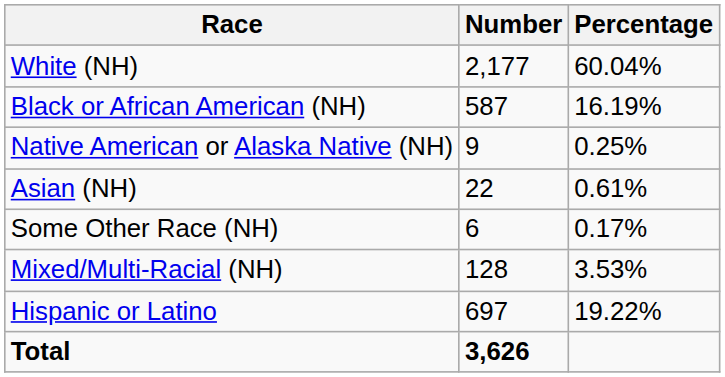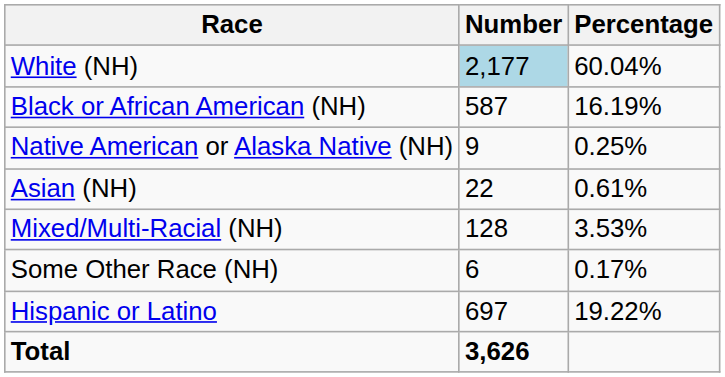White (NH) | Number: no background -> lightblue background
rows swapped: Some Other Race (NH) <-> Mixed/Multi-Racial (NH)
